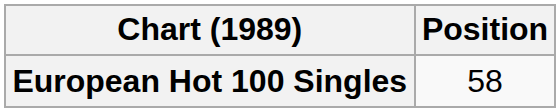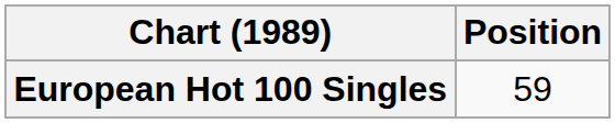European Hot 100 Singles | Position: 58 -> 59
